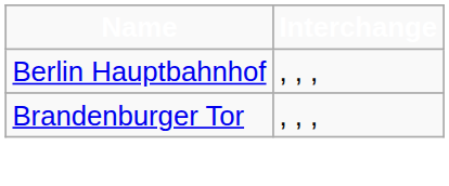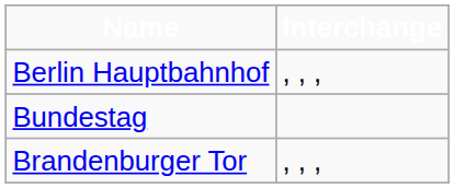+ row: Bundestag
